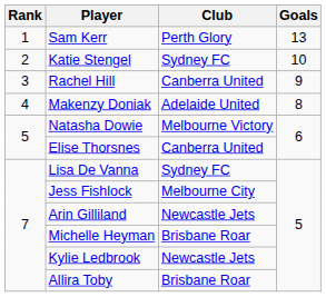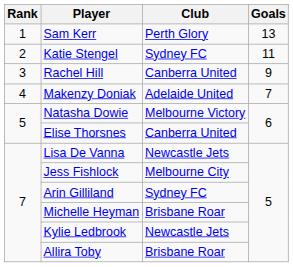Katie Stengel | Goals: 10 -> 11
Makenzy Doniak | Goals: 8 -> 7
Lisa De Vanna | Club: Sydney FC -> Newcastle Jets
Arin Gilliland | Club: Newcastle Jets -> Sydney FC
